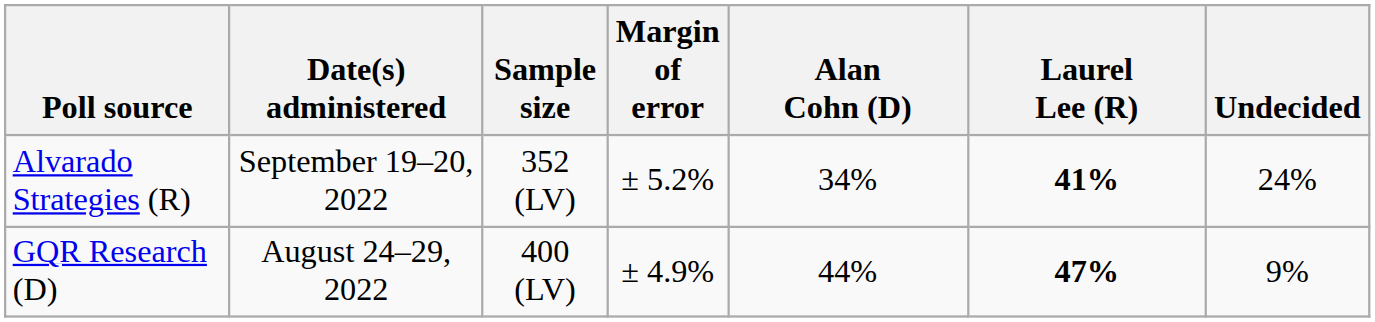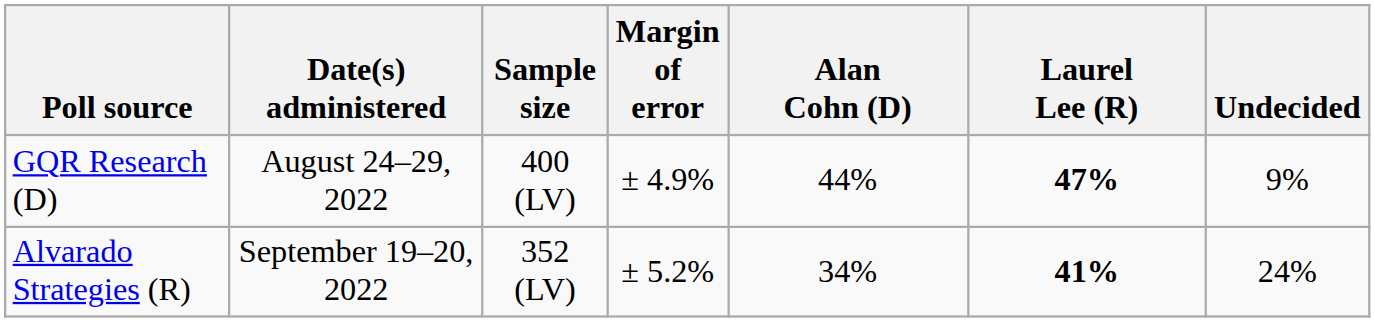rows swapped: Alvarado Strategies (R) <-> GQR Research (D)
